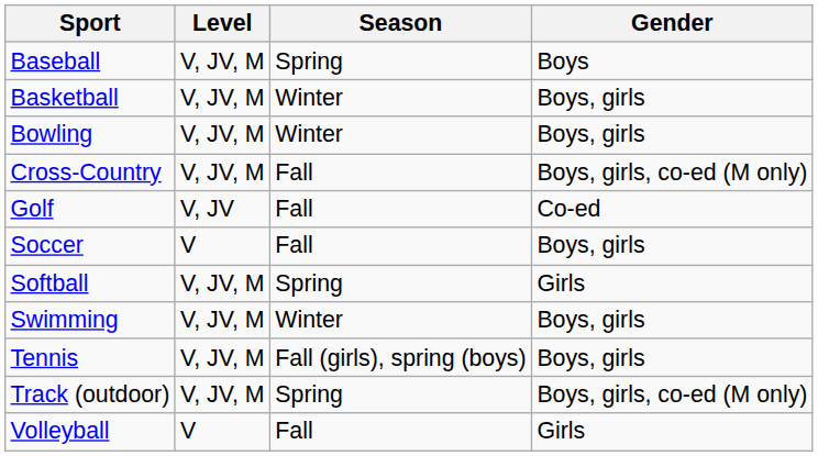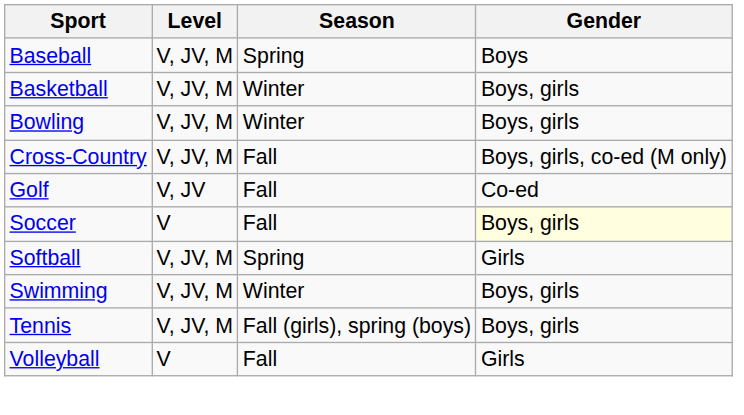Soccer | Gender: no background -> lightyellow background
- row: Track (outdoor) | V, JV, M | Spring | Boys, girls, co-ed (M only)
